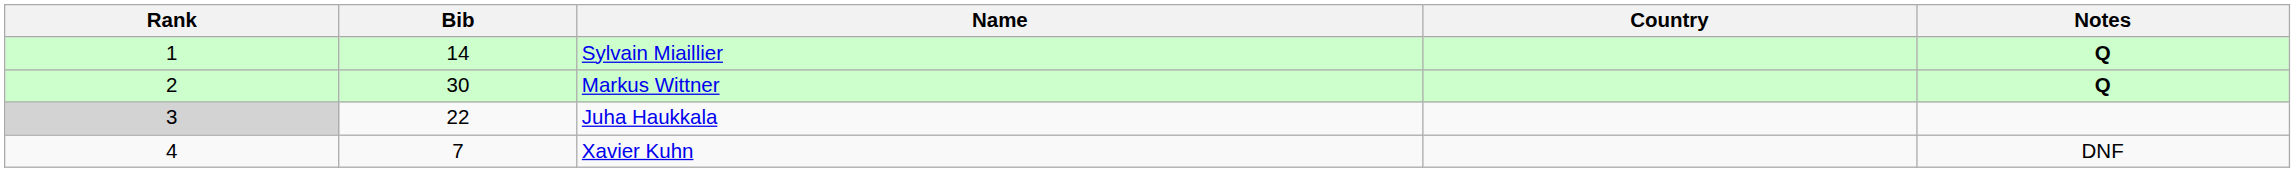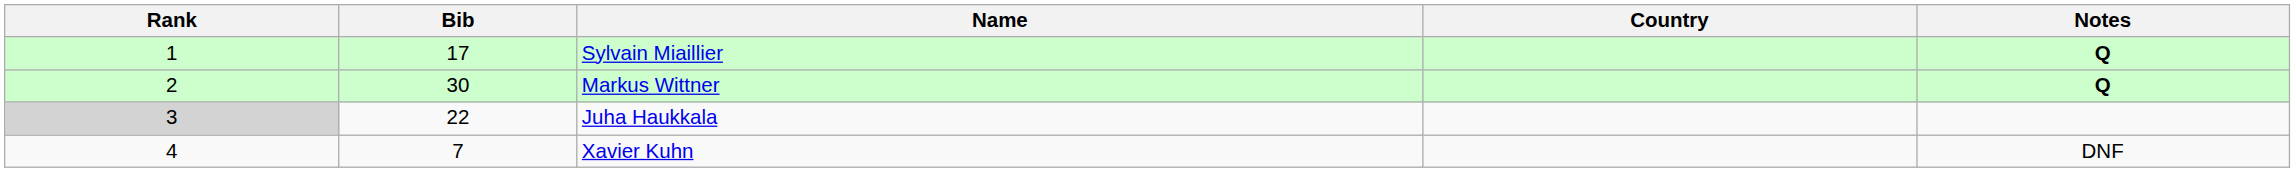Sylvain Miaillier | Bib: 14 -> 17
